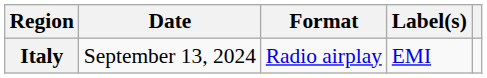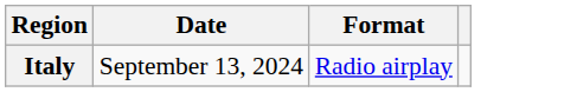- column: Label(s) | EMI
